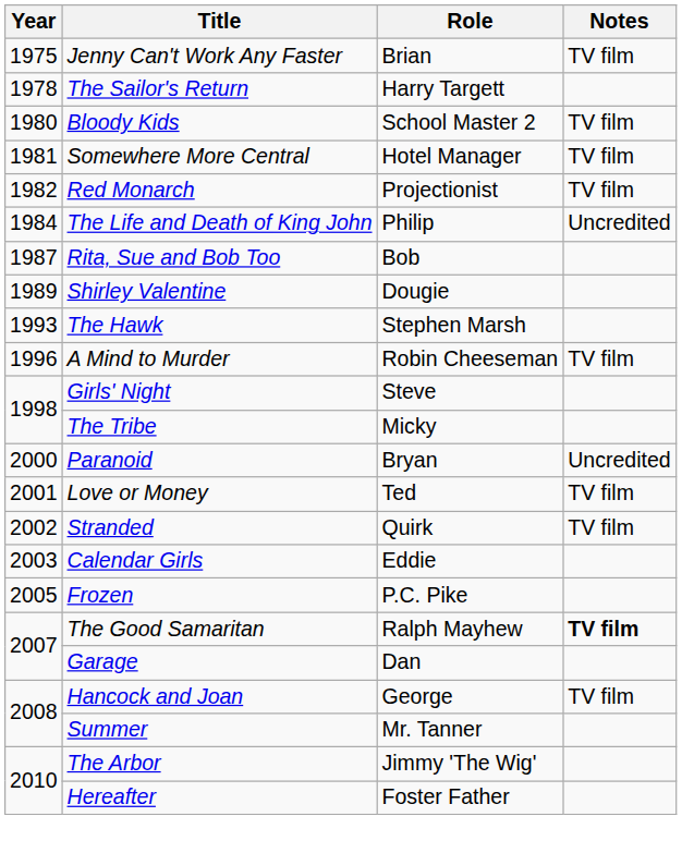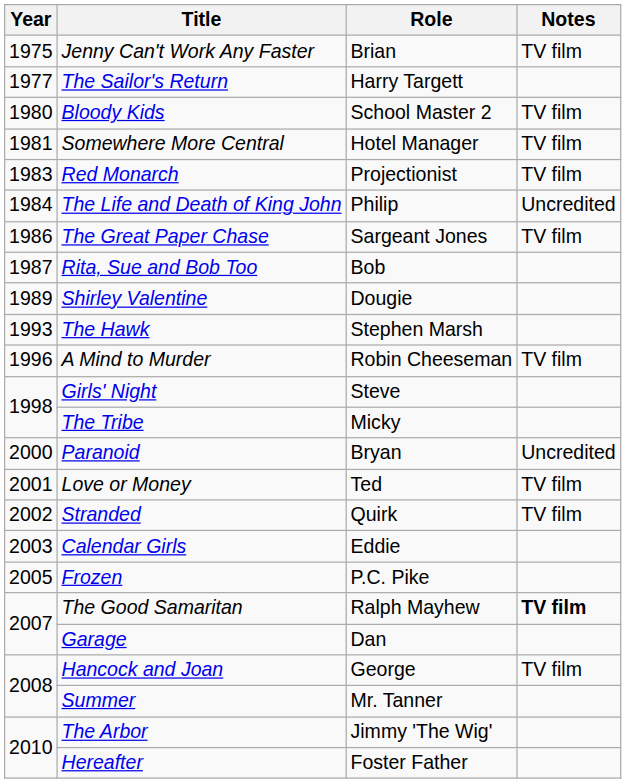The Sailor's Return | Year: 1978 -> 1977
Red Monarch | Year: 1982 -> 1983
+ row: 1986 | The Great Paper Chase | Sargeant Jones | TV film
